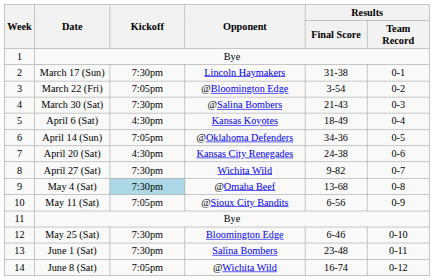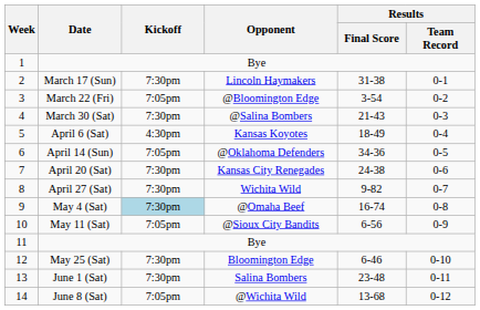April 20 (Sat) | Kickoff: 4:30pm -> 7:30pm
May 4 (Sat) | Results / Final Score: 13-68 -> 16-74
June 8 (Sat) | Results / Final Score: 16-74 -> 13-68
